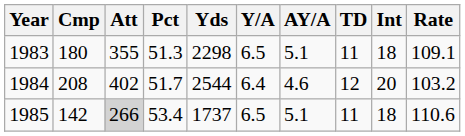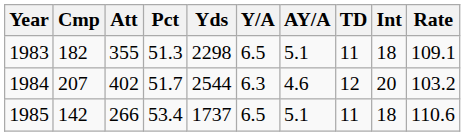1983 | Cmp: 180 -> 182
1984 | Cmp: 208 -> 207
1984 | Y/A: 6.4 -> 6.3
1985 | Att: lightgrey background -> no background
